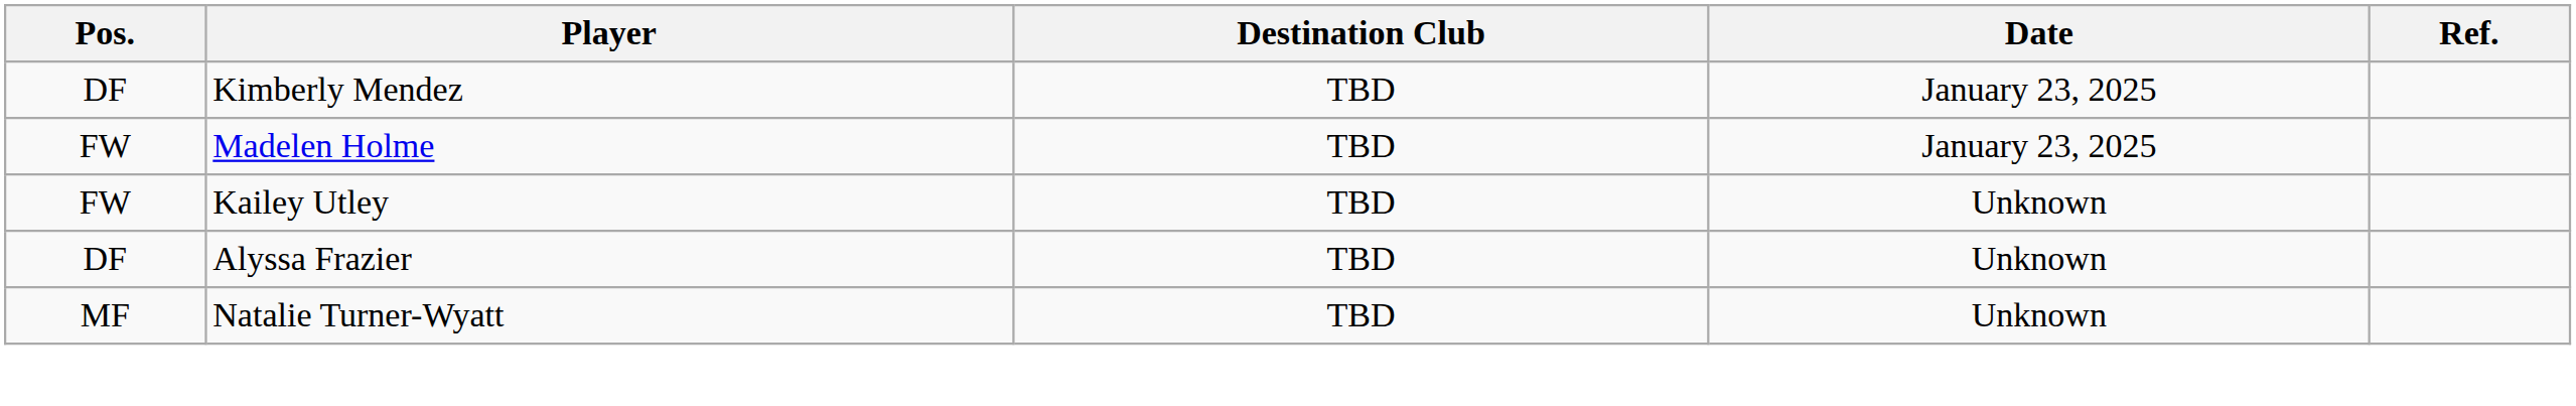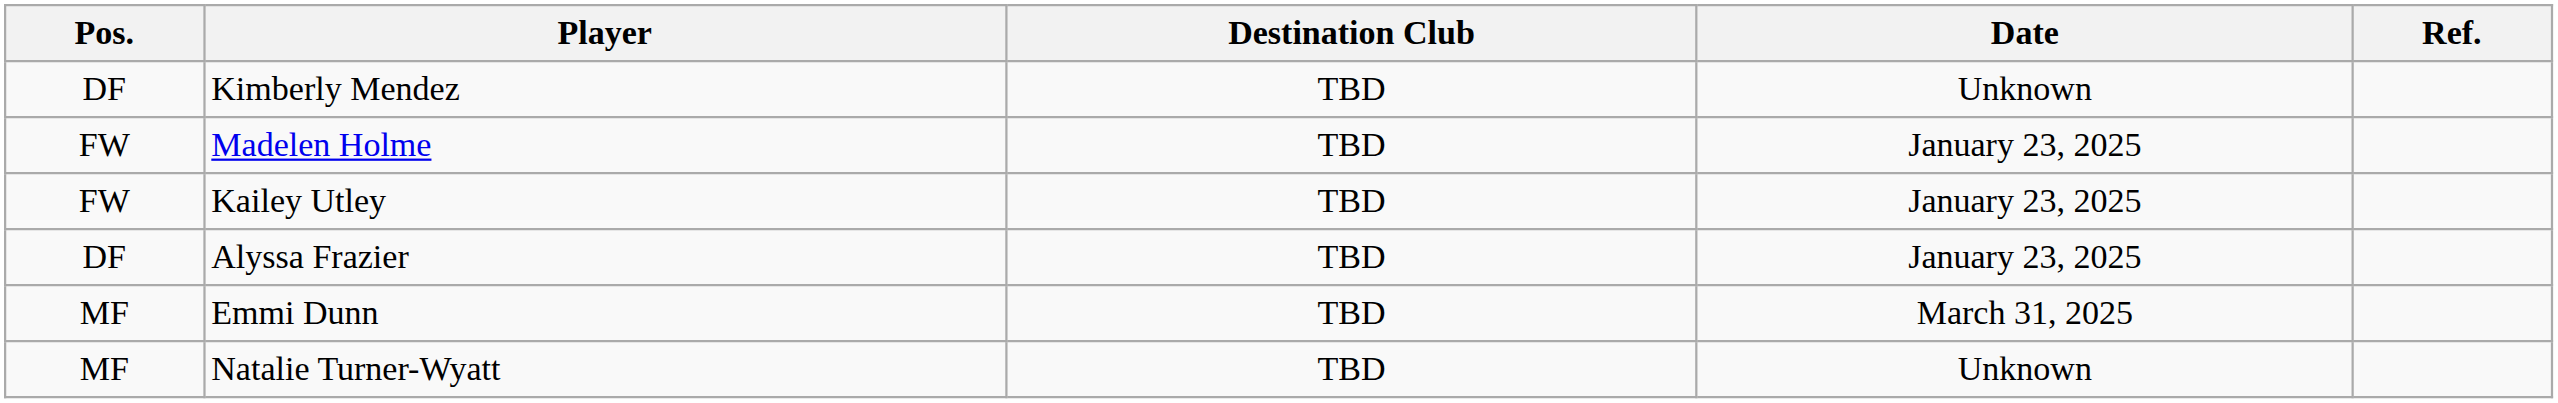Kimberly Mendez | Date: January 23, 2025 -> Unknown
Kailey Utley | Date: Unknown -> January 23, 2025
Alyssa Frazier | Date: Unknown -> January 23, 2025
+ row: MF | Emmi Dunn | TBD | March 31, 2025
